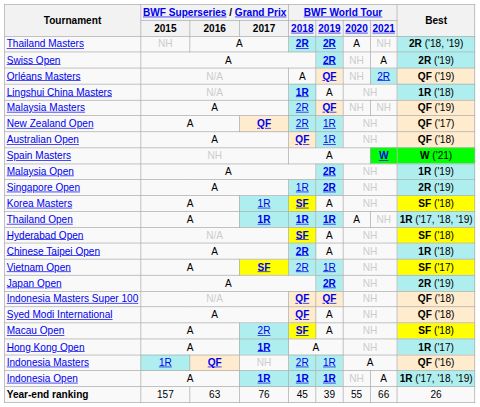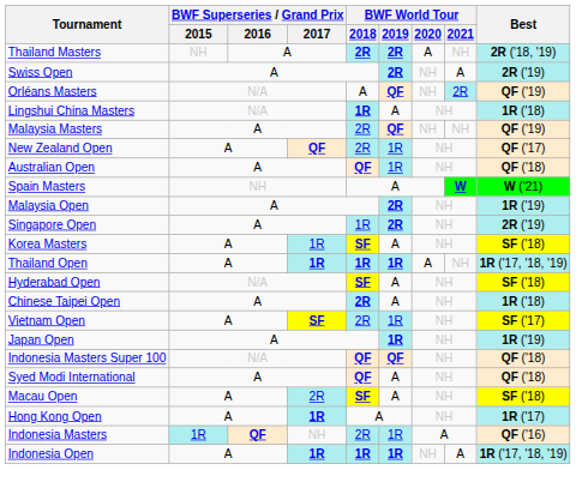Japan Open | BWF World Tour / 2019: 2R -> 1R
Japan Open | Best: 2R ('19) -> 1R ('19)
- row: Year-end ranking | 157 | 63 | 76 | 45 | 39 | 55 | 66 | 26
